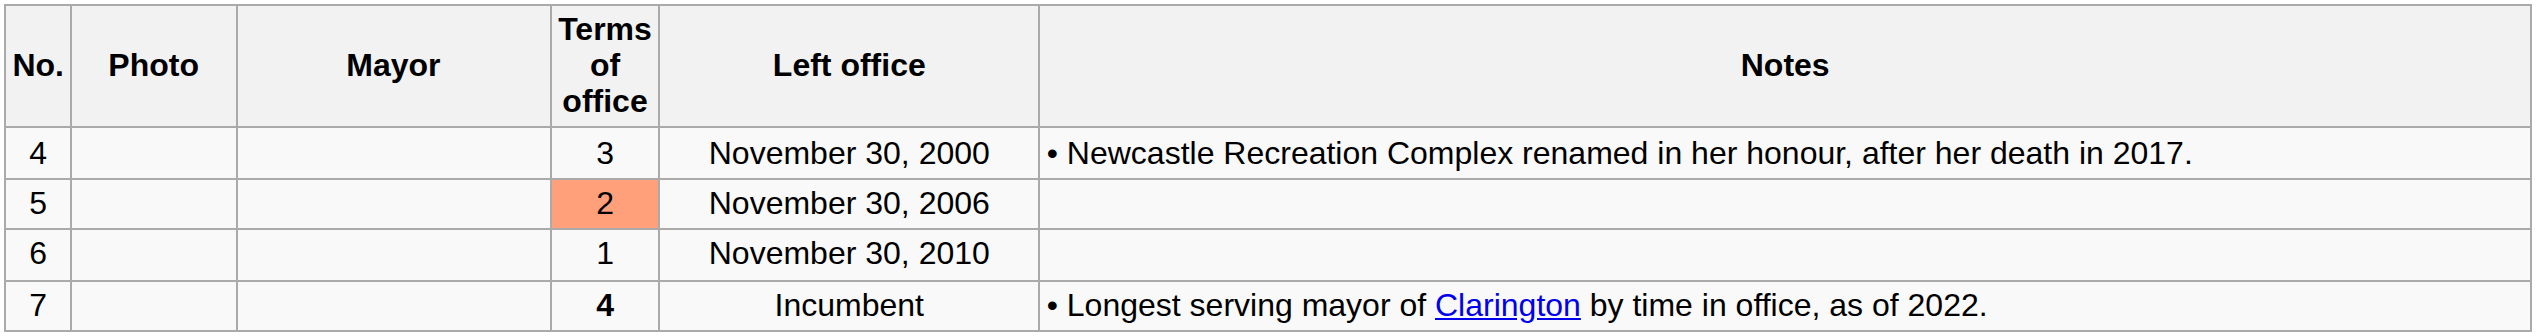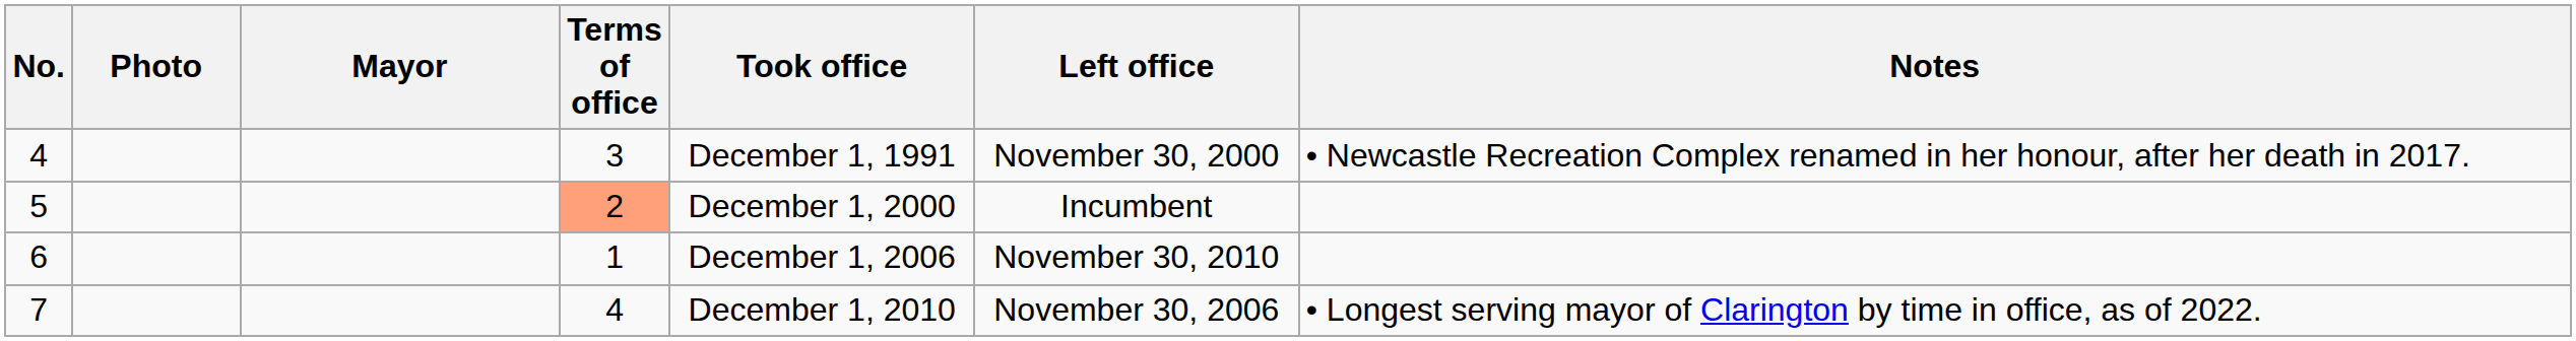+ column: Took office | December 1, 1991 | December 1, 2000 | December 1, 2006 | December 1, 2010
5 | Left office: November 30, 2006 -> Incumbent
7 | Terms of office: bold -> normal
7 | Left office: Incumbent -> November 30, 2006
